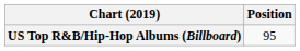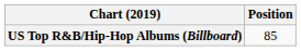US Top R&B/Hip-Hop Albums (Billboard) | Position: 95 -> 85
